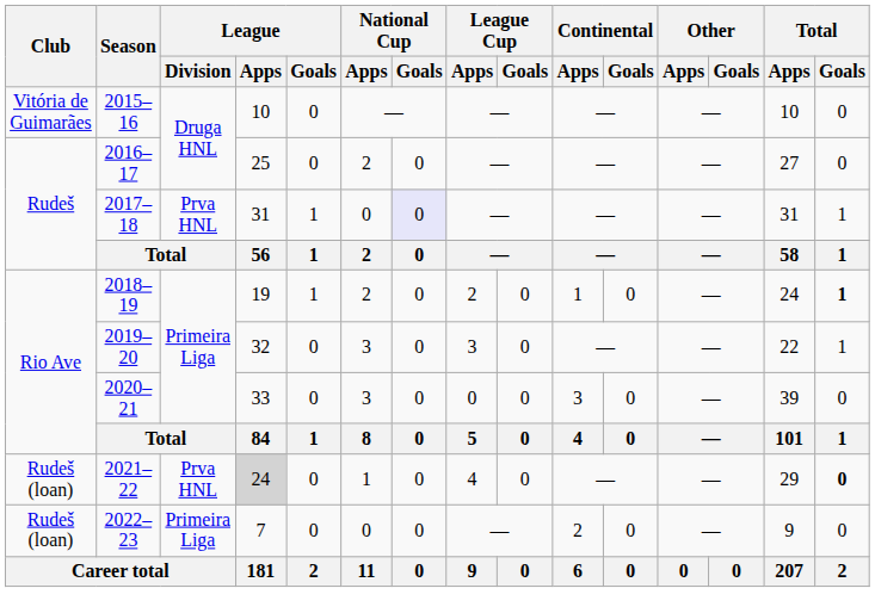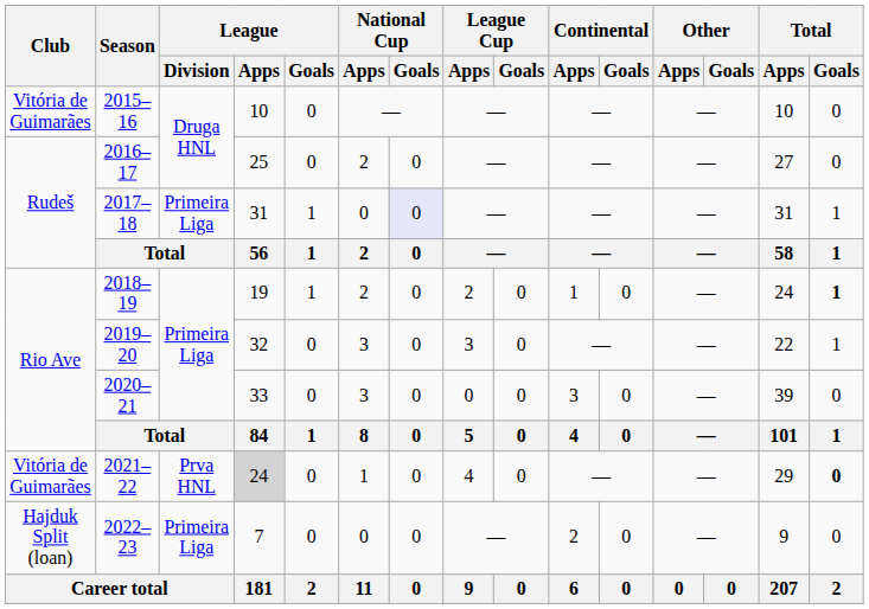2017–18 | League / Division: Prva HNL -> Primeira Liga
2021–22 | Club: Rudeš (loan) -> Vitória de Guimarães
2022–23 | Club: Rudeš (loan) -> Hajduk Split (loan)
